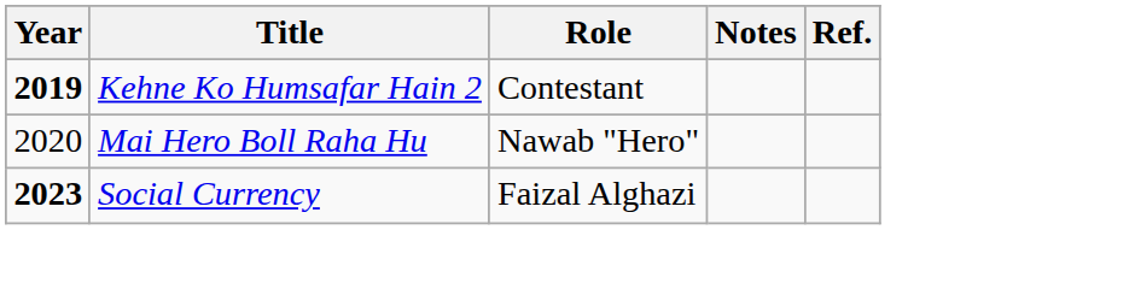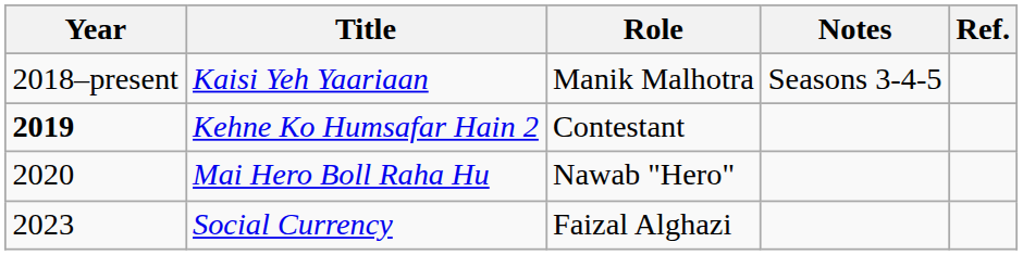+ row: 2018–present | Kaisi Yeh Yaariaan | Manik Malhotra | Seasons 3-4-5
Social Currency | Year: bold -> normal
